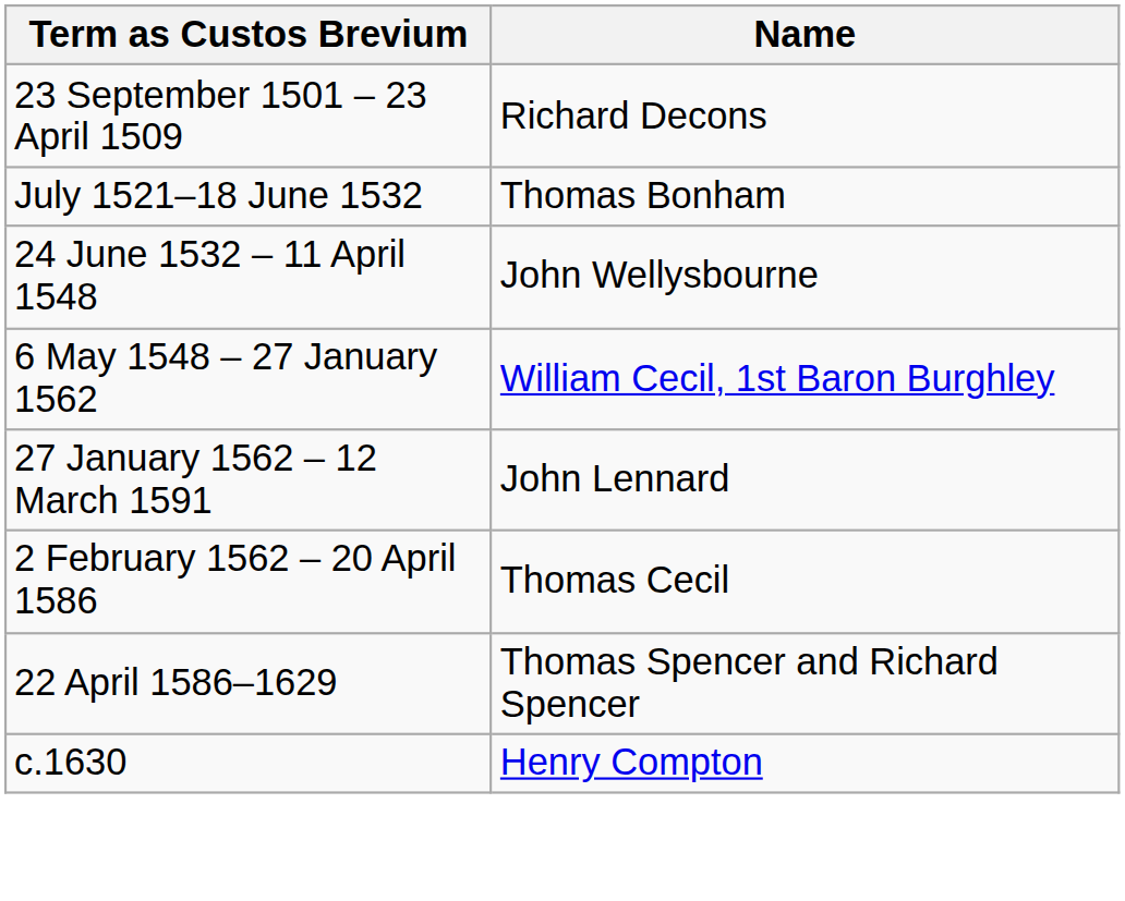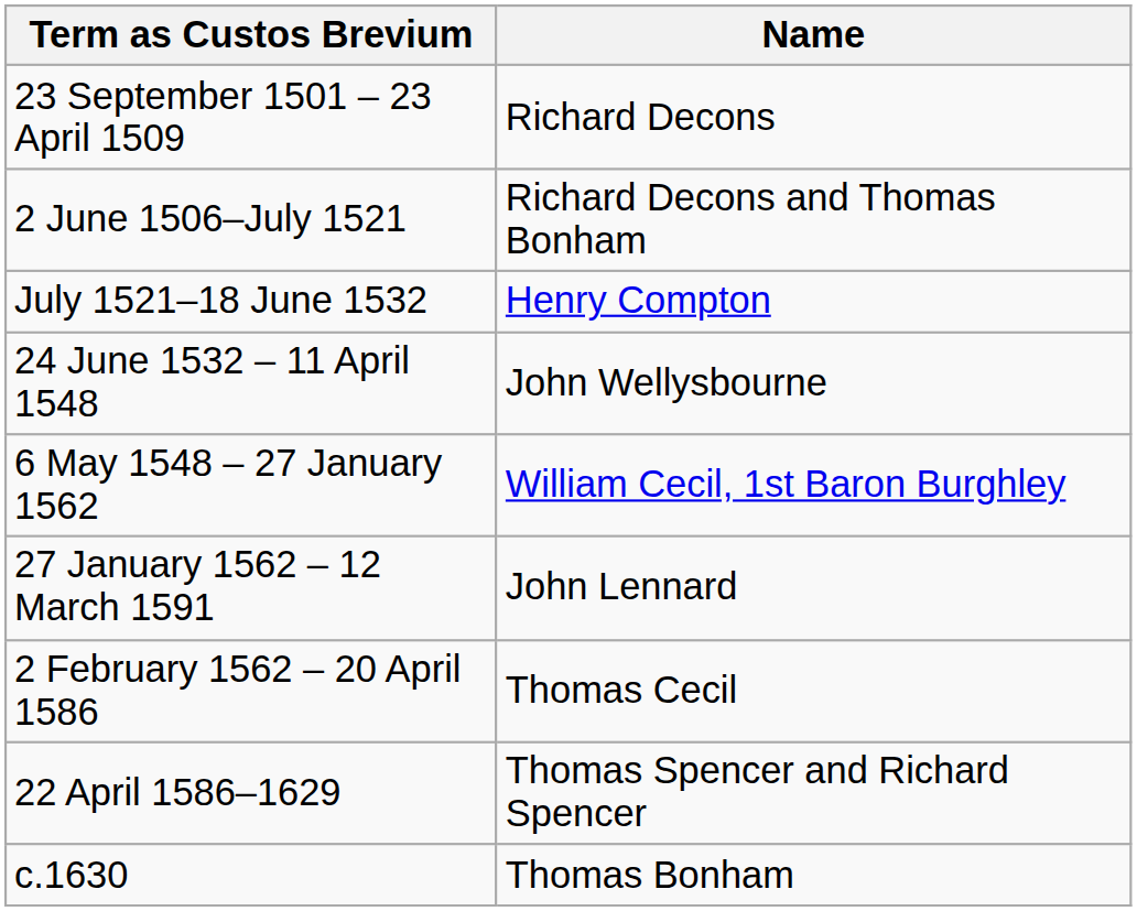+ row: 2 June 1506–July 1521 | Richard Decons and Thomas Bonham
July 1521–18 June 1532 | Name: Thomas Bonham -> Henry Compton
c.1630 | Name: Henry Compton -> Thomas Bonham
